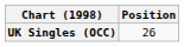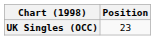UK Singles (OCC) | Position: 26 -> 23
